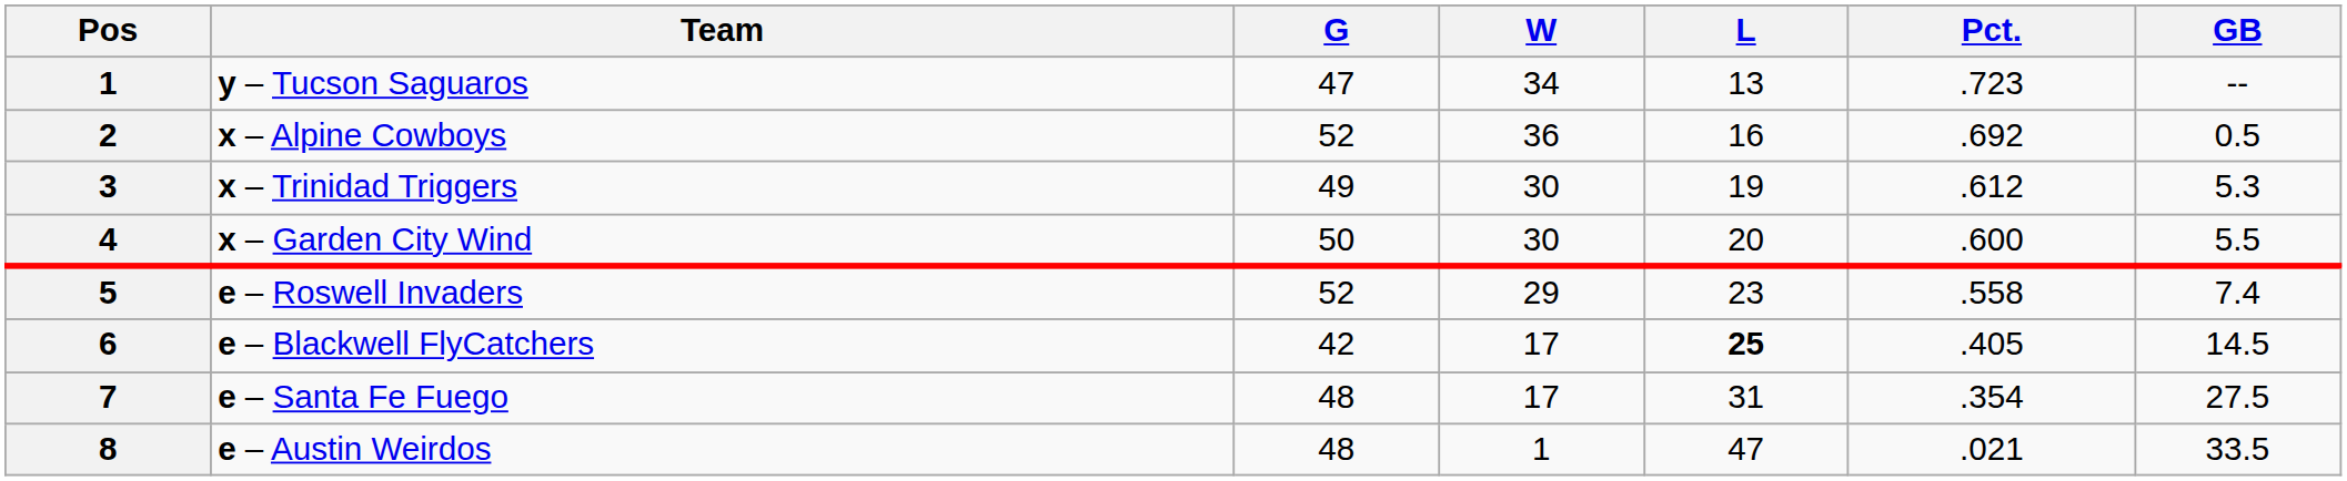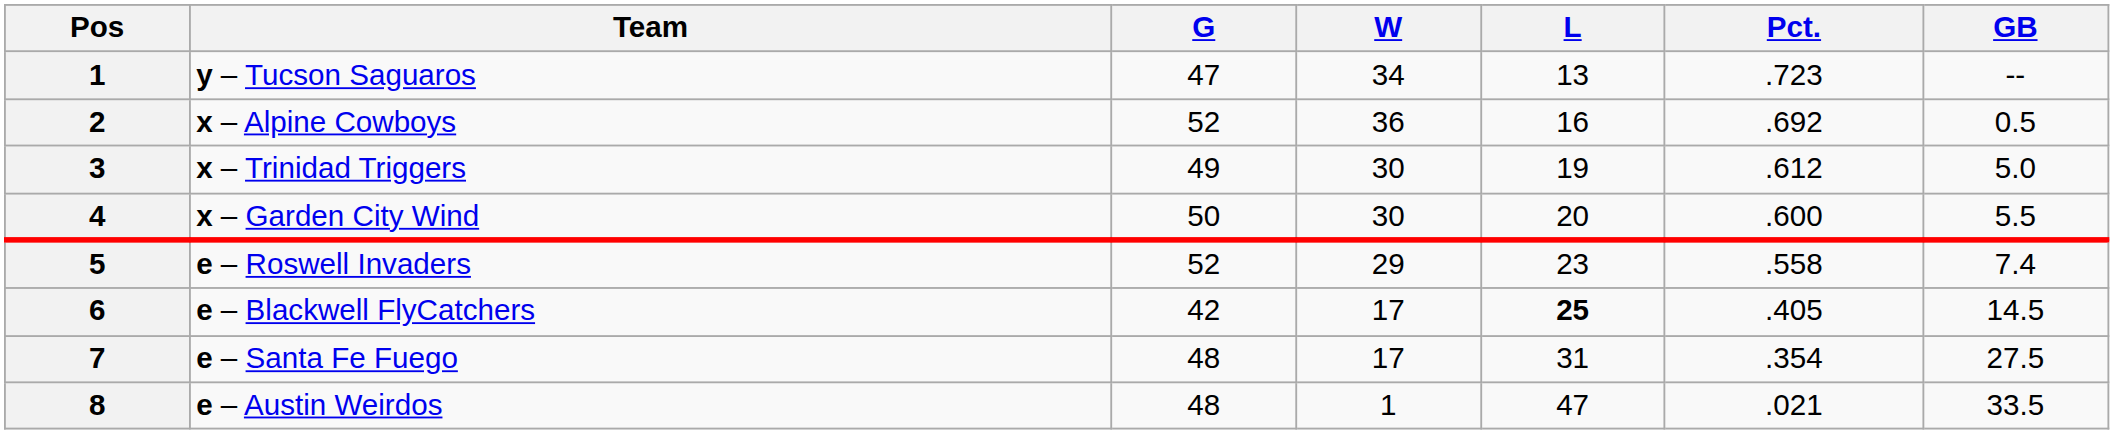x – Trinidad Triggers | GB: 5.3 -> 5.0
